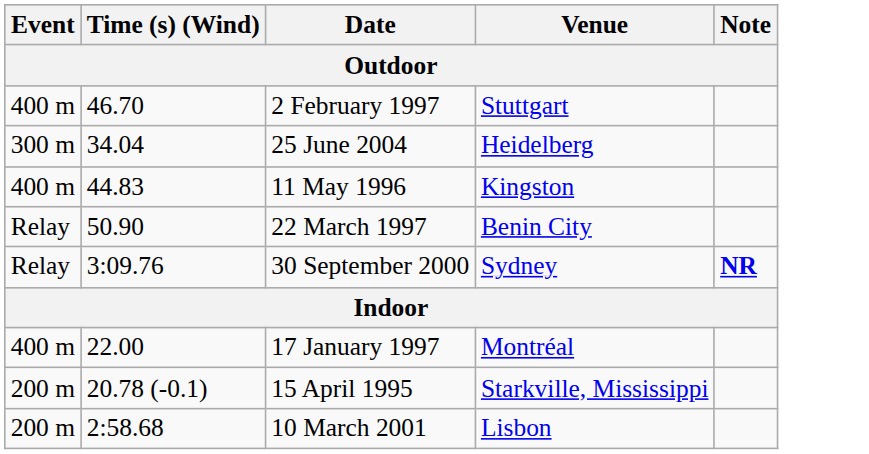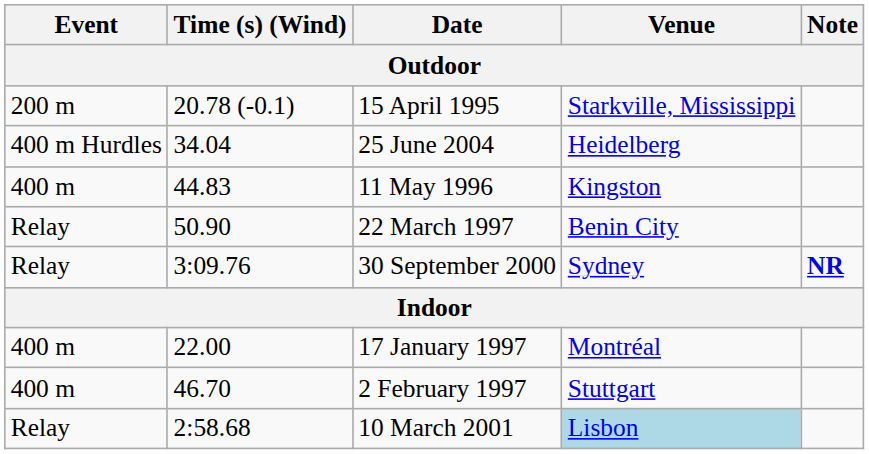rows swapped: 15 April 1995 <-> 2 February 1997
25 June 2004 | Event: 300 m -> 400 m Hurdles
10 March 2001 | Event: 200 m -> Relay
10 March 2001 | Venue: no background -> lightblue background
